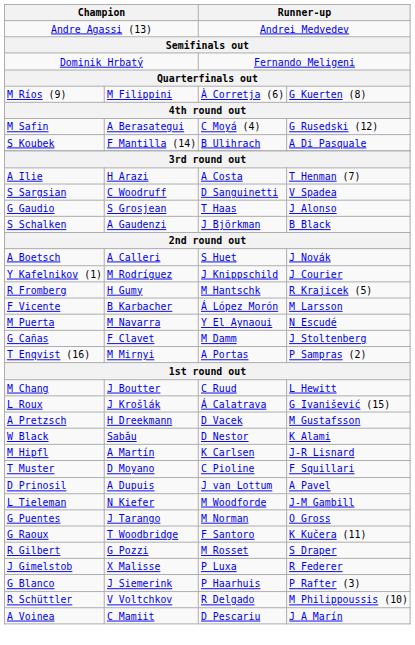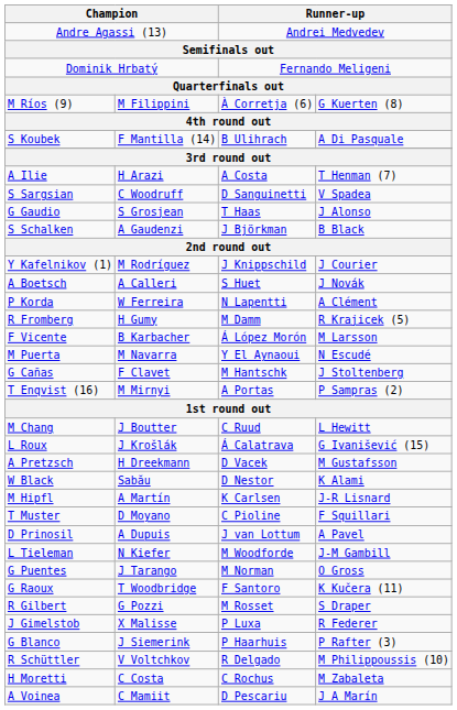- row: M Safin | A Berasategui | C Moyá (4) | G Rusedski (12)
rows swapped: Y Kafelnikov (1) <-> A Boetsch
+ row: P Korda | W Ferreira | N Lapentti | A Clément
R Fromberg | column 3: M Hantschk -> M Damm
G Cañas | column 3: M Damm -> M Hantschk
+ row: H Moretti | C Costa | C Rochus | M Zabaleta
